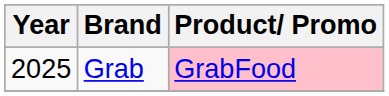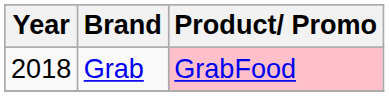Grab | Year: 2025 -> 2018
